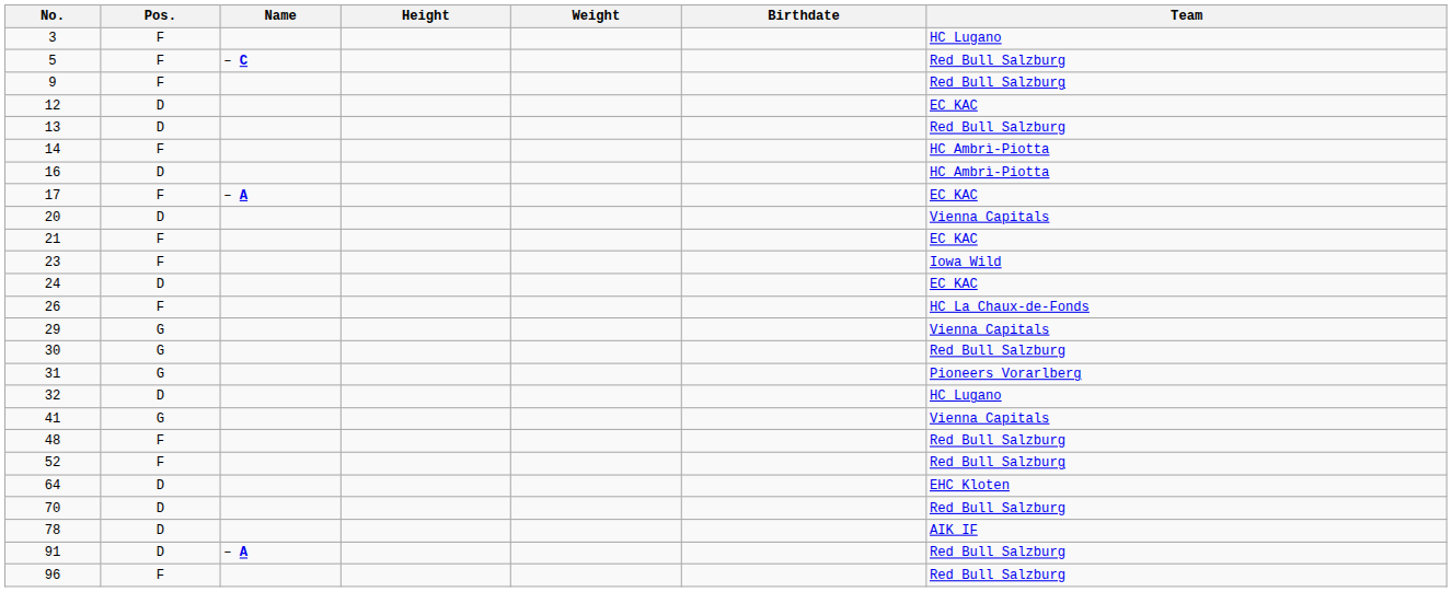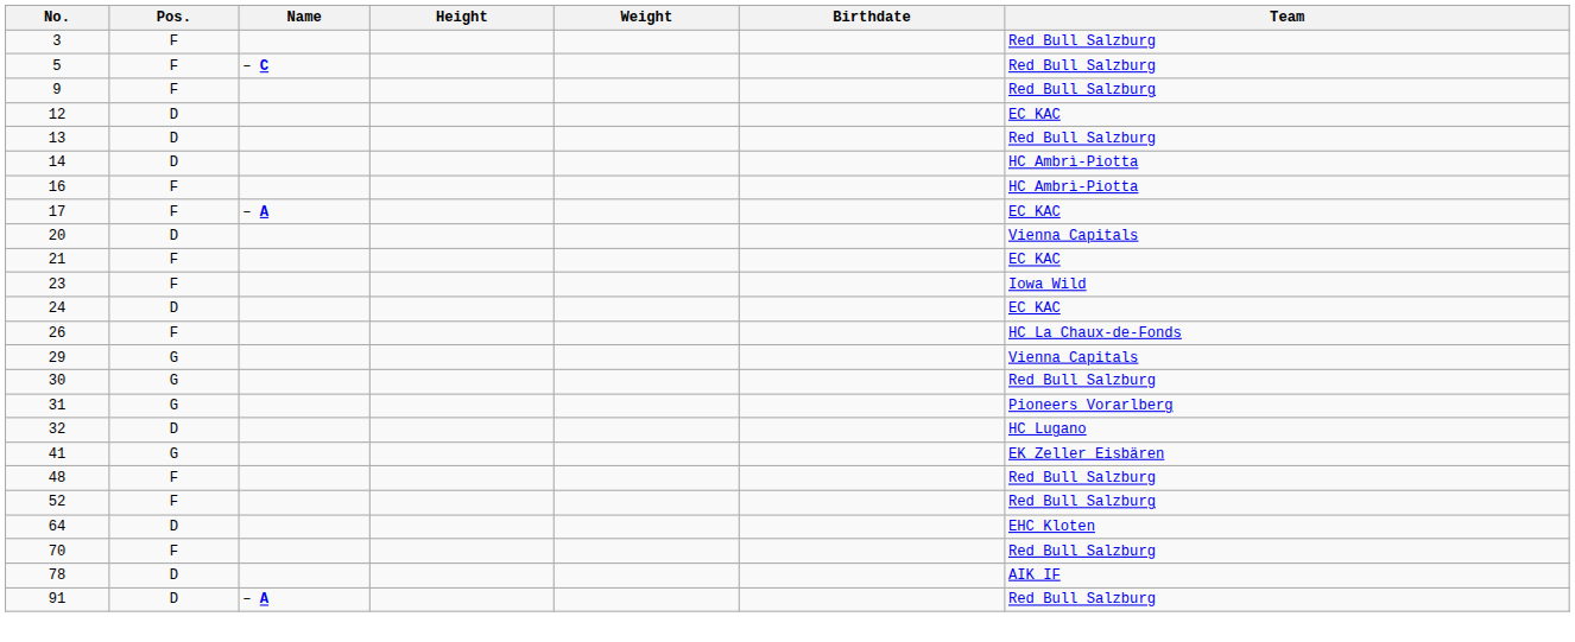3 | Team: HC Lugano -> Red Bull Salzburg
14 | Pos.: F -> D
16 | Pos.: D -> F
41 | Team: Vienna Capitals -> EK Zeller Eisbären
70 | Pos.: D -> F
- row: 96 | F | Red Bull Salzburg
